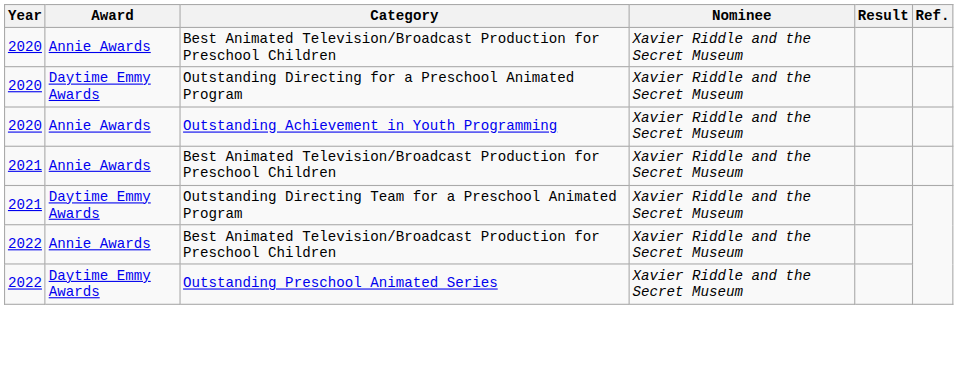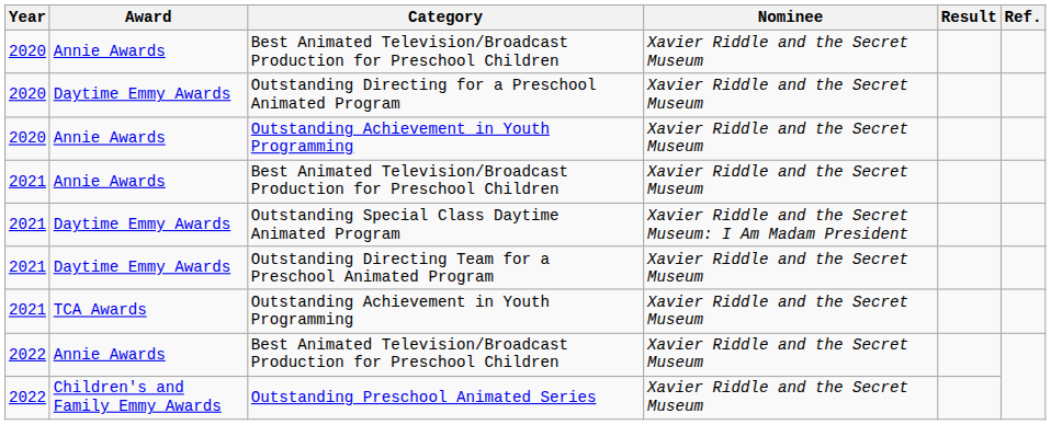+ row: 2021 | Daytime Emmy Awards | Outstanding Special Class Daytime Animated Program | Xavier Riddle and the Secret Museum: I Am Madam President
+ row: 2021 | TCA Awards | Outstanding Achievement in Youth Programming | Xavier Riddle and the Secret Museum
Outstanding Preschool Animated Series | Award: Daytime Emmy Awards -> Children's and Family Emmy Awards
